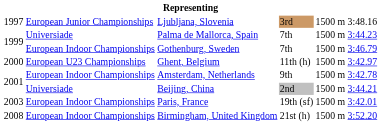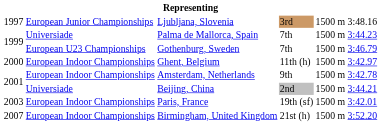Gothenburg, Sweden | column 2: European Indoor Championships -> European U23 Championships
Ghent, Belgium | column 2: European U23 Championships -> European Indoor Championships
Birmingham, United Kingdom | column 1: 2008 -> 2007
